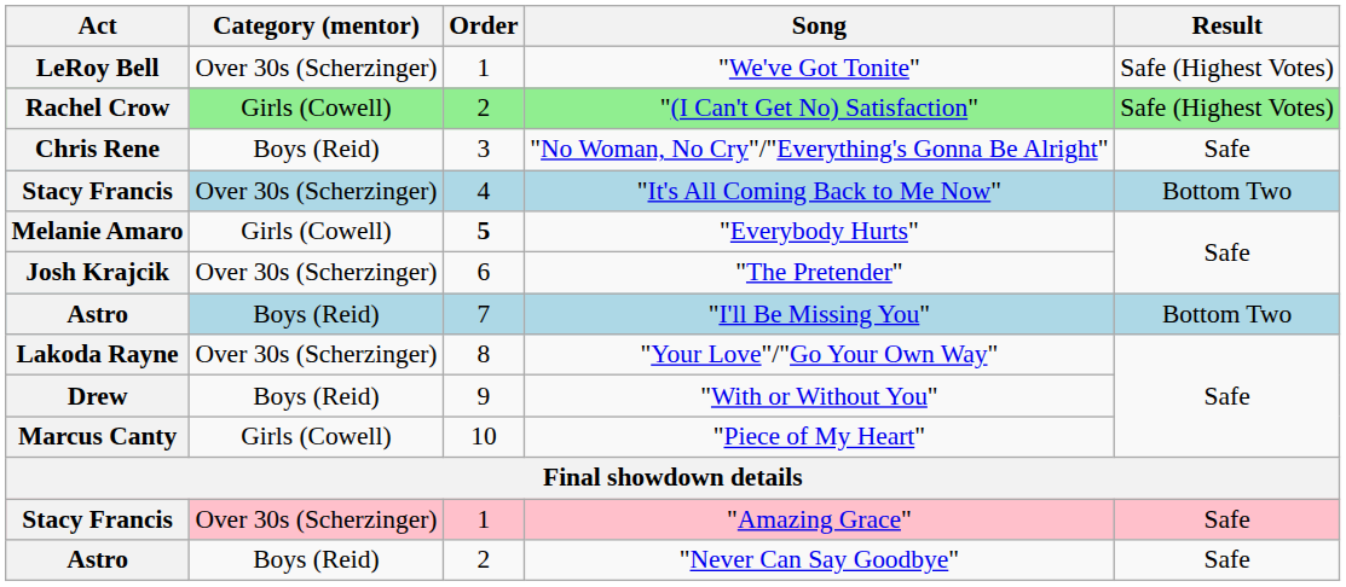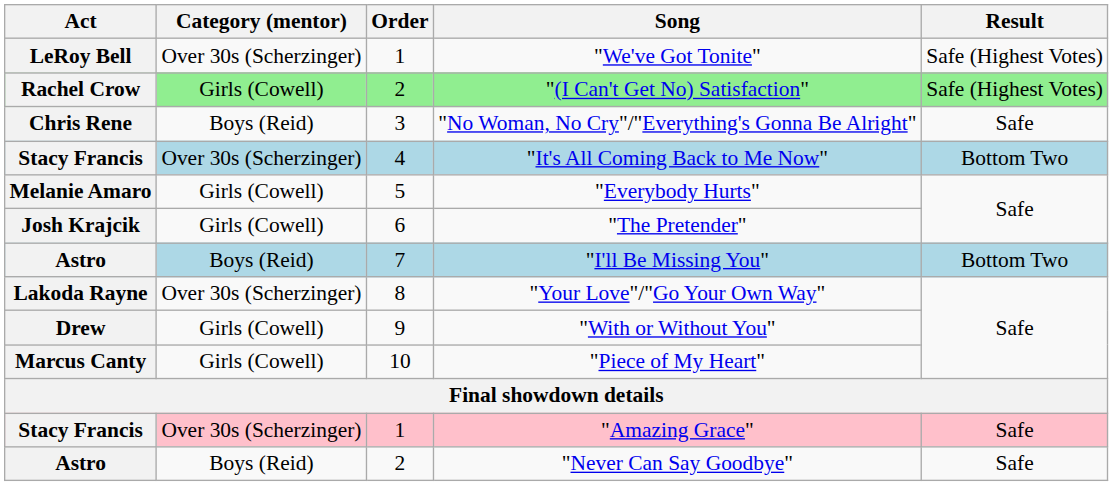"Everybody Hurts" | Order: bold -> normal
"The Pretender" | Category (mentor): Over 30s (Scherzinger) -> Girls (Cowell)
"With or Without You" | Category (mentor): Boys (Reid) -> Girls (Cowell)
